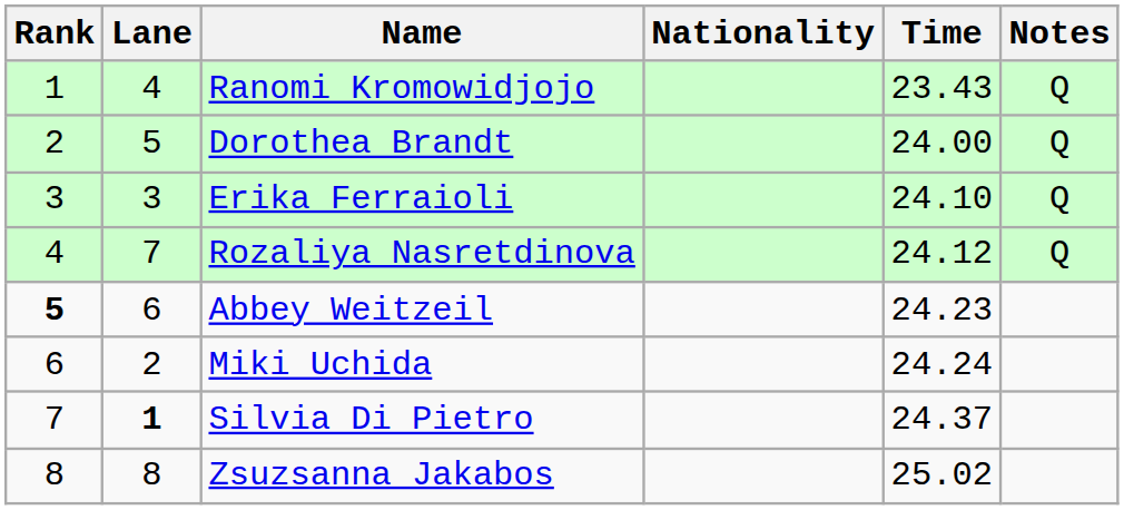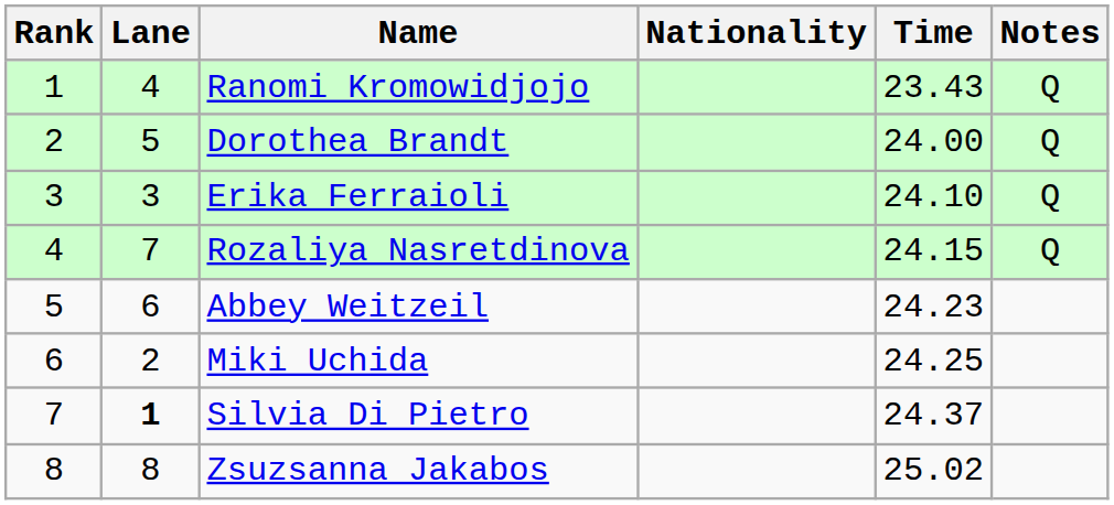Rozaliya Nasretdinova | Time: 24.12 -> 24.15
Abbey Weitzeil | Rank: bold -> normal
Miki Uchida | Time: 24.24 -> 24.25
